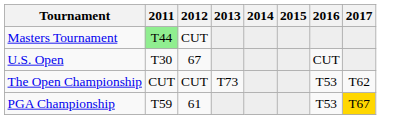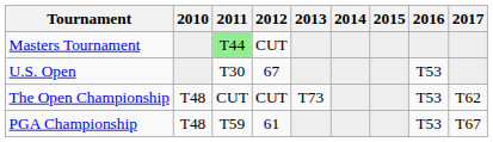+ column: 2010 | T48 | T48
U.S. Open | 2016: CUT -> T53
PGA Championship | 2017: gold background -> no background
